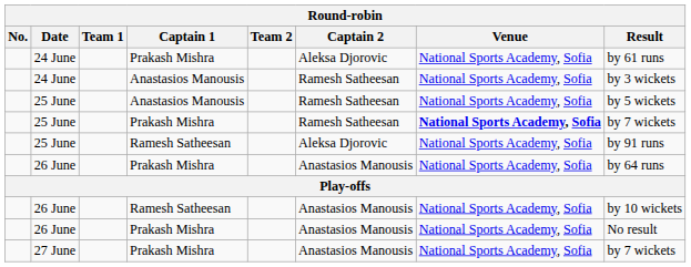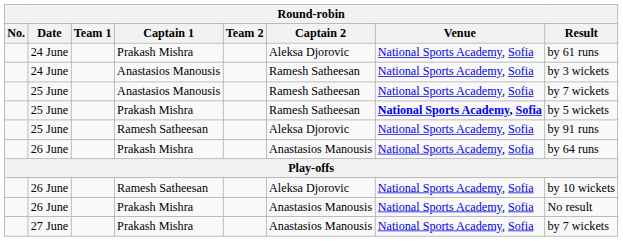25 June / Anastasios Manousis | Result: by 5 wickets -> by 7 wickets
25 June / Prakash Mishra | Result: by 7 wickets -> by 5 wickets
26 June / Ramesh Satheesan | Captain 2: Anastasios Manousis -> Aleksa Djorovic
